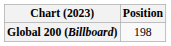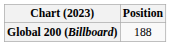Global 200 (Billboard) | Position: 198 -> 188
